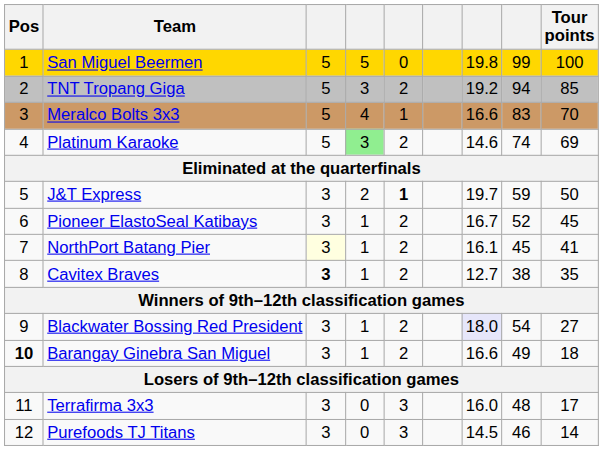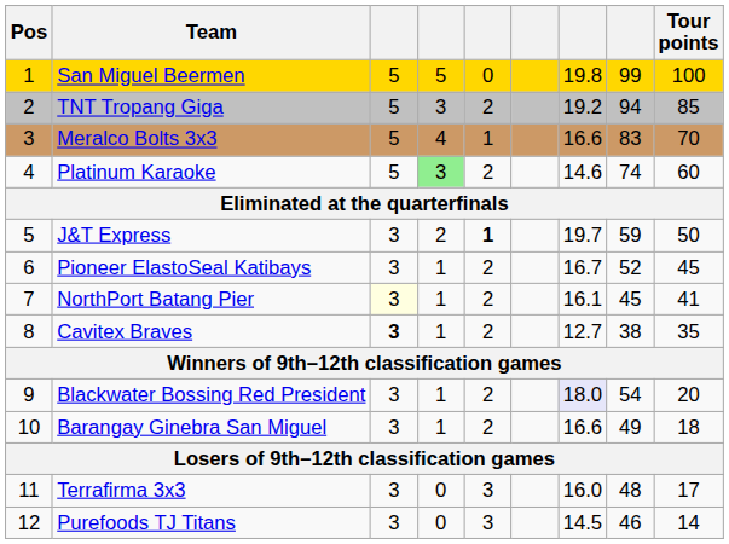Platinum Karaoke | Tour points: 69 -> 60
Blackwater Bossing Red President | Tour points: 27 -> 20
Barangay Ginebra San Miguel | Pos: bold -> normal
